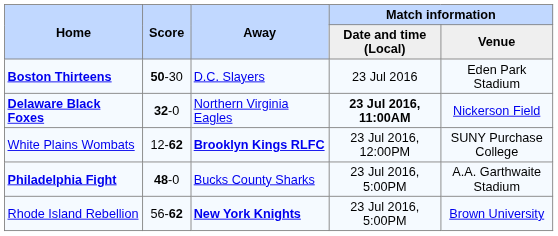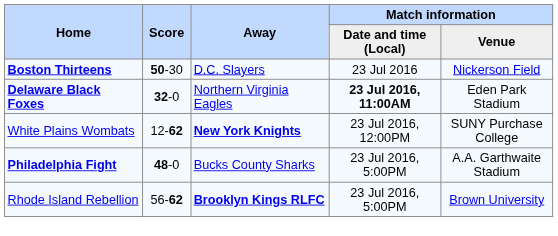Boston Thirteens | Match information / Venue: Eden Park Stadium -> Nickerson Field
Delaware Black Foxes | Match information / Venue: Nickerson Field -> Eden Park Stadium
White Plains Wombats | Away: Brooklyn Kings RLFC -> New York Knights
Rhode Island Rebellion | Away: New York Knights -> Brooklyn Kings RLFC
